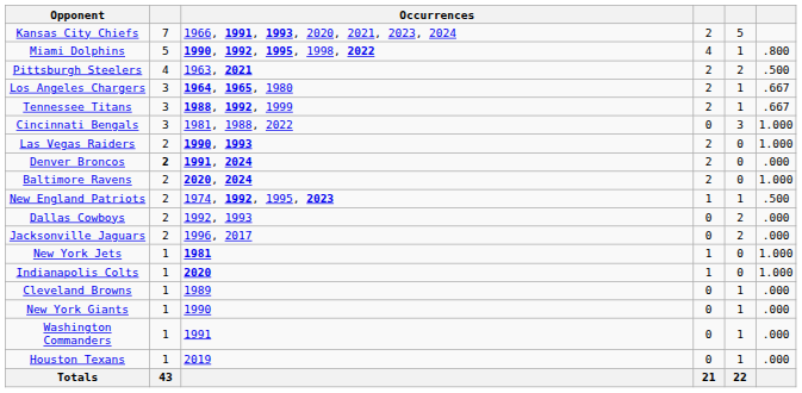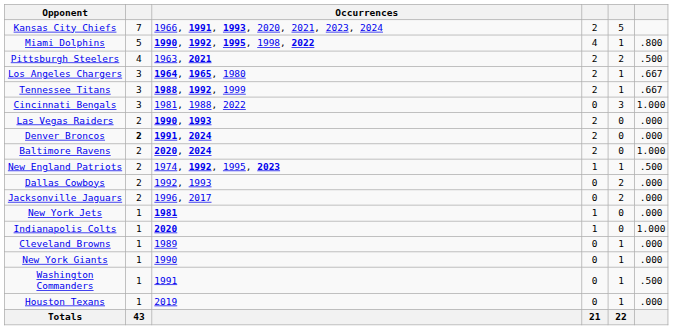Las Vegas Raiders | column 6: 1.000 -> .000
New York Jets | column 6: 1.000 -> .000
Washington Commanders | column 6: .000 -> .500
